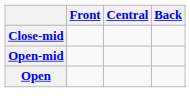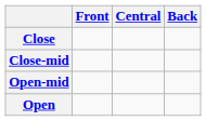+ row: Close
